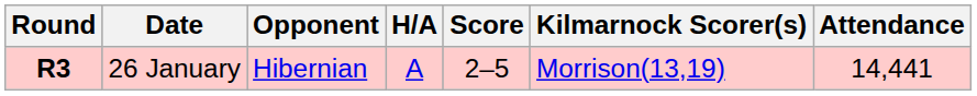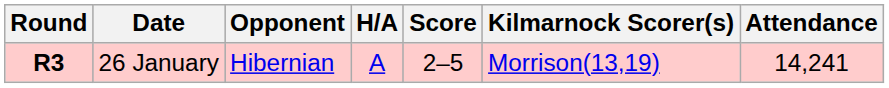26 January | Attendance: 14,441 -> 14,241
